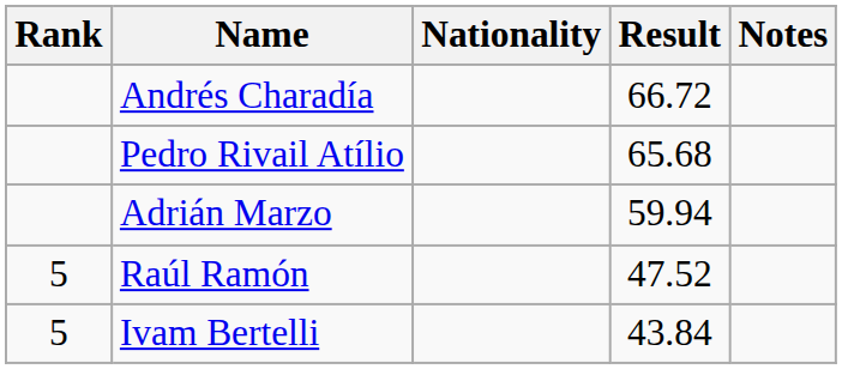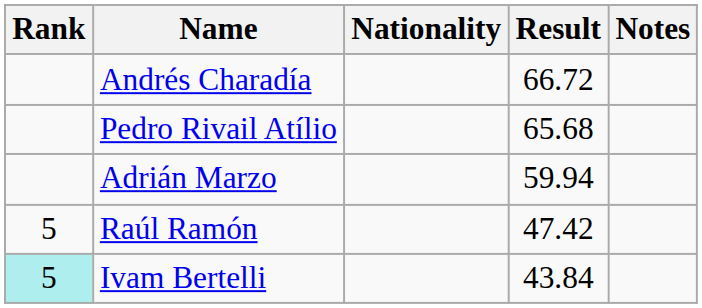Raúl Ramón | Result: 47.52 -> 47.42
Ivam Bertelli | Rank: no background -> paleturquoise background
